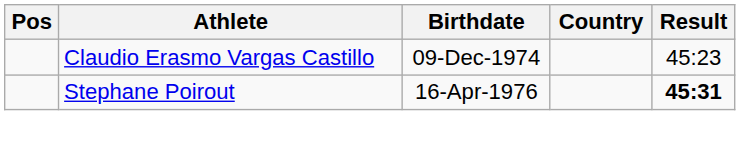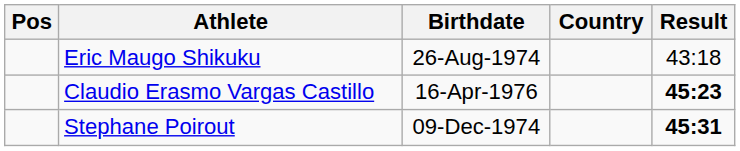+ row: Eric Maugo Shikuku | 26-Aug-1974 | 43:18
Claudio Erasmo Vargas Castillo | Birthdate: 09-Dec-1974 -> 16-Apr-1976
Claudio Erasmo Vargas Castillo | Result: normal -> bold
Stephane Poirout | Birthdate: 16-Apr-1976 -> 09-Dec-1974
